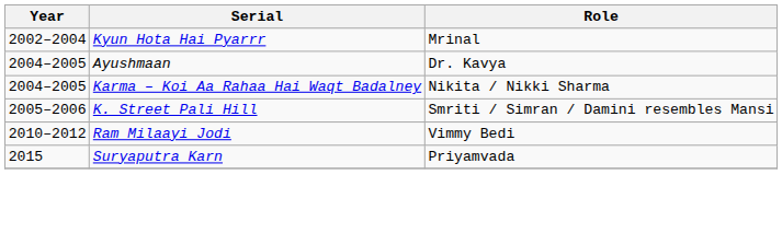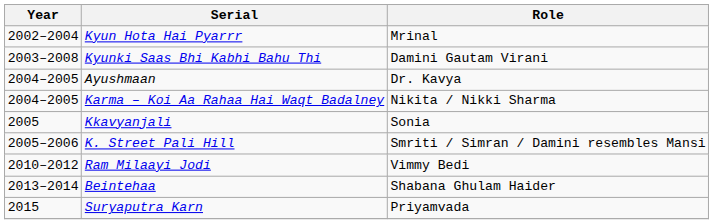+ row: 2003–2008 | Kyunki Saas Bhi Kabhi Bahu Thi | Damini Gautam Virani
+ row: 2005 | Kkavyanjali | Sonia
+ row: 2013–2014 | Beintehaa | Shabana Ghulam Haider
